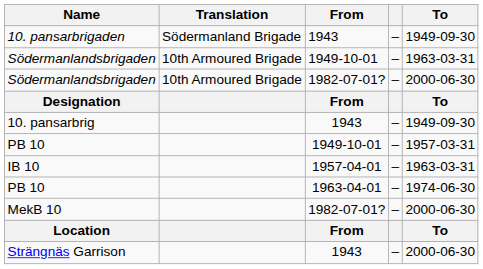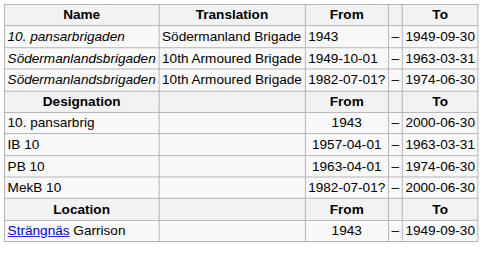Södermanlandsbrigaden / 1982-07-01? | To: 2000-06-30 -> 1974-06-30
10. pansarbrig | To: 1949-09-30 -> 2000-06-30
- row: PB 10 | 1949-10-01 | – | 1957-03-31
Strängnäs Garrison | To: 2000-06-30 -> 1949-09-30
